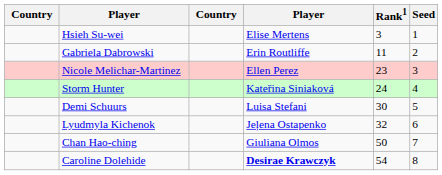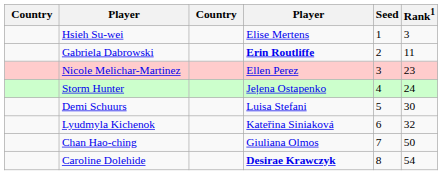columns swapped: Rank1 <-> Seed
Gabriela Dabrowski | column 4: normal -> bold
Storm Hunter | column 4: Kateřina Siniaková -> Jeļena Ostapenko
Lyudmyla Kichenok | column 4: Jeļena Ostapenko -> Kateřina Siniaková
